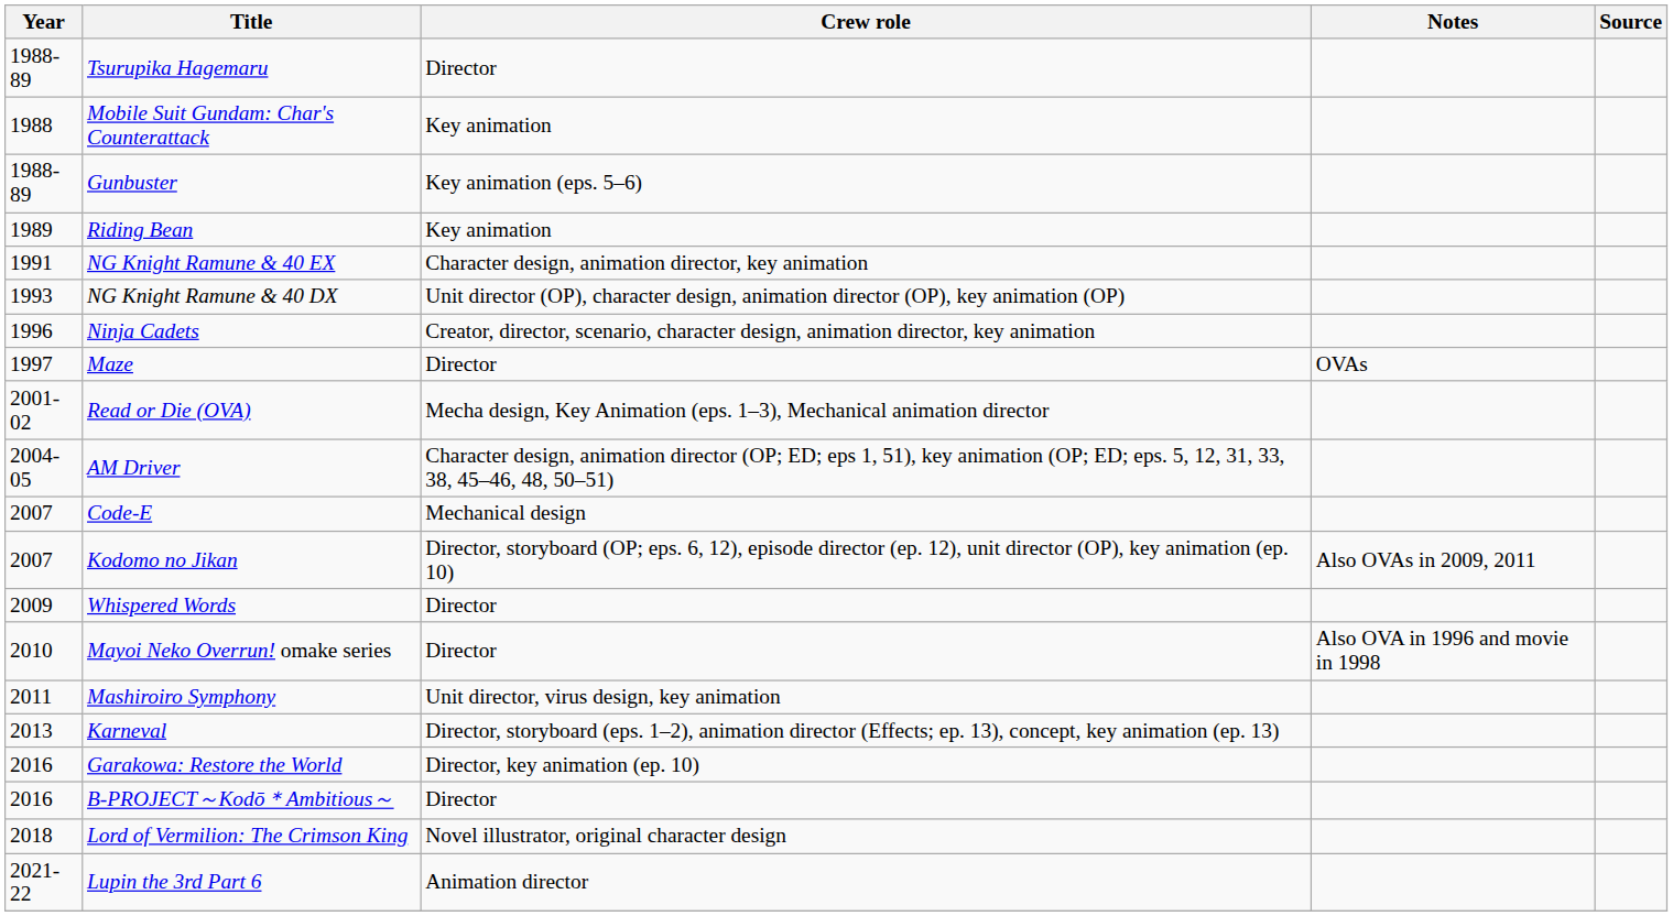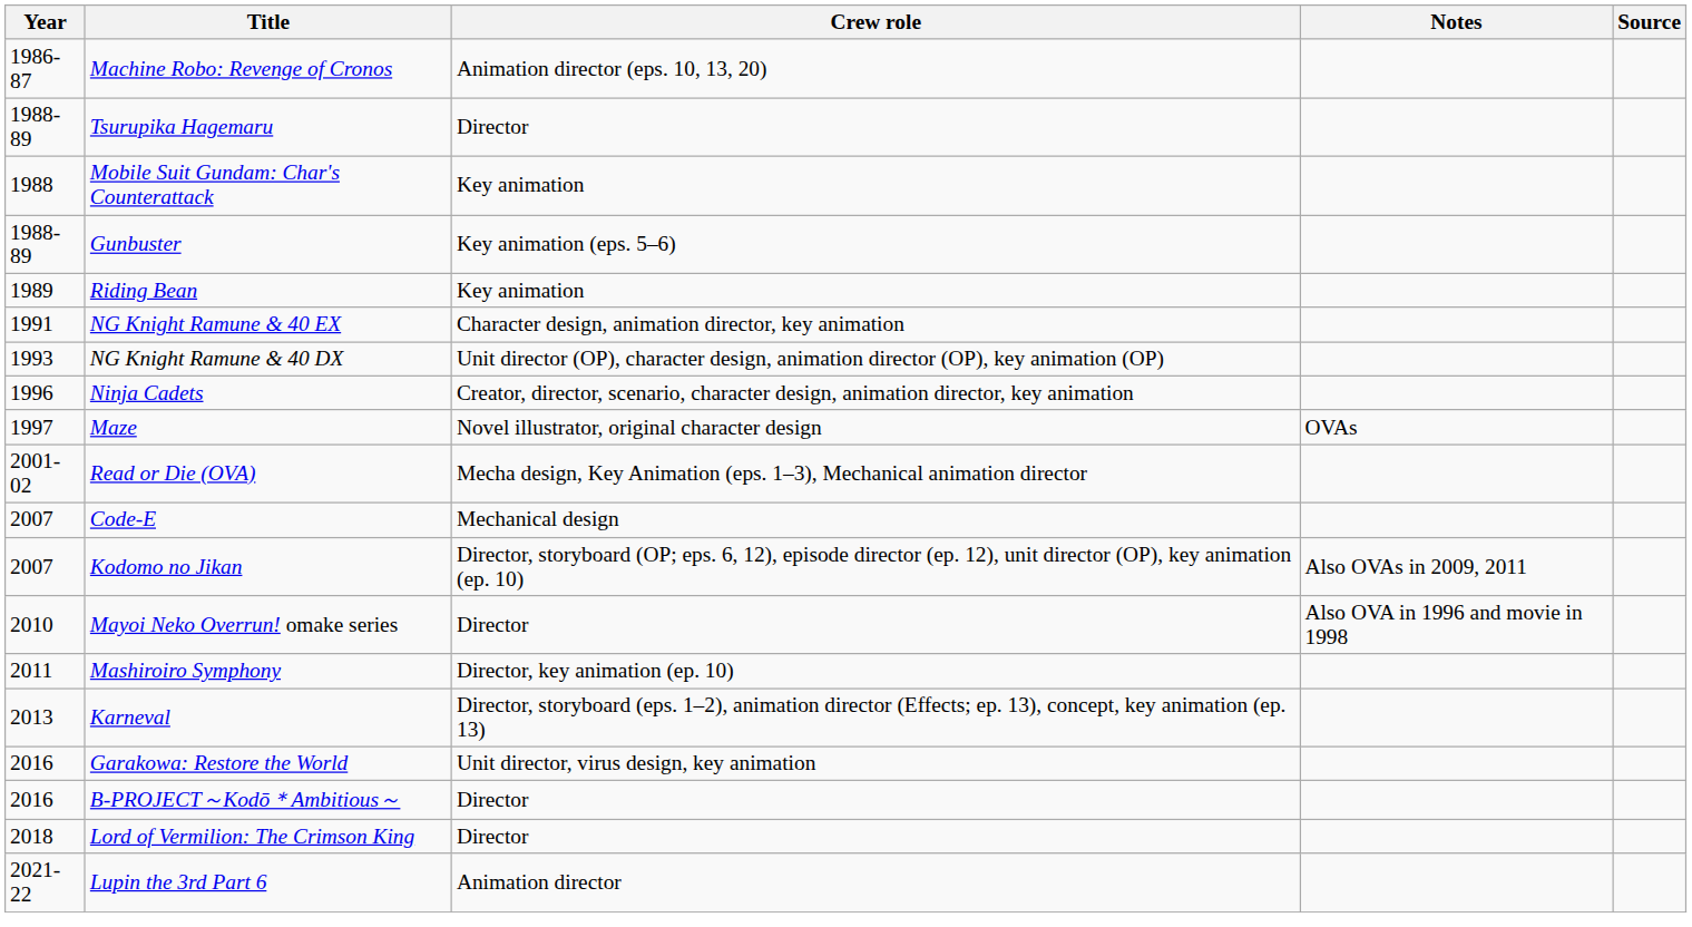+ row: 1986-87 | Machine Robo: Revenge of Cronos | Animation director (eps. 10, 13, 20)
Maze | Crew role: Director -> Novel illustrator, original character design
- row: 2004-05 | AM Driver | Character design, animation director (OP; ED; eps 1, 51), key animation (OP; ED; eps. 5, 12, 31, 33, 38, 45–46, 48, 50–51)
- row: 2009 | Whispered Words | Director
Mashiroiro Symphony | Crew role: Unit director, virus design, key animation -> Director, key animation (ep. 10)
Garakowa: Restore the World | Crew role: Director, key animation (ep. 10) -> Unit director, virus design, key animation
Lord of Vermilion: The Crimson King | Crew role: Novel illustrator, original character design -> Director
